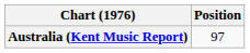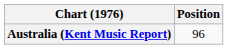Australia (Kent Music Report) | Position: 97 -> 96
